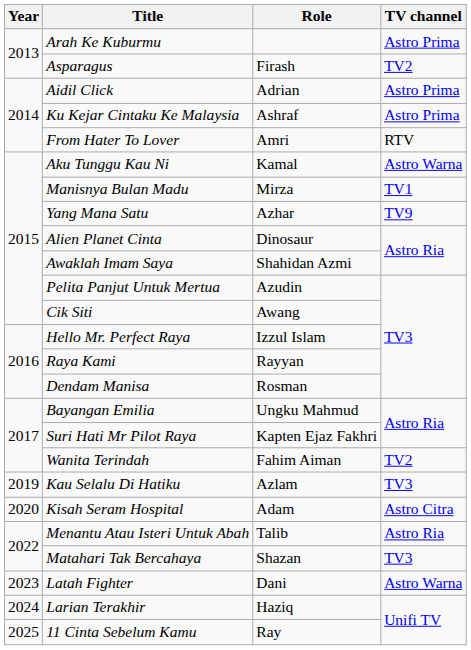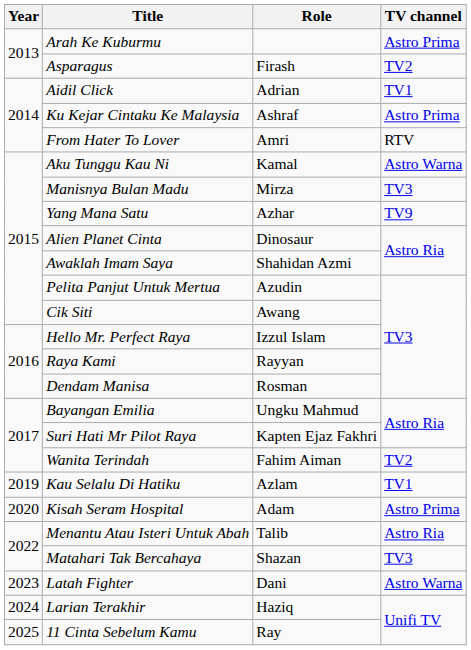Aidil Click | TV channel: Astro Prima -> TV1
Manisnya Bulan Madu | TV channel: TV1 -> TV3
Kau Selalu Di Hatiku | TV channel: TV3 -> TV1
Kisah Seram Hospital | TV channel: Astro Citra -> Astro Prima
